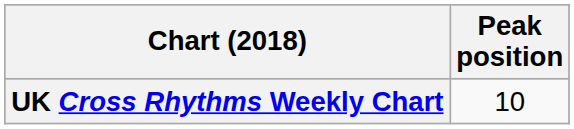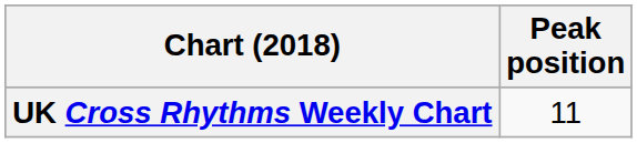UK Cross Rhythms Weekly Chart | Peak position: 10 -> 11
